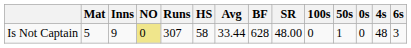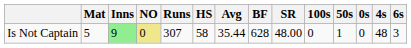Is Not Captain | Inns: no background -> lightgreen background
Is Not Captain | Avg: 33.44 -> 35.44
